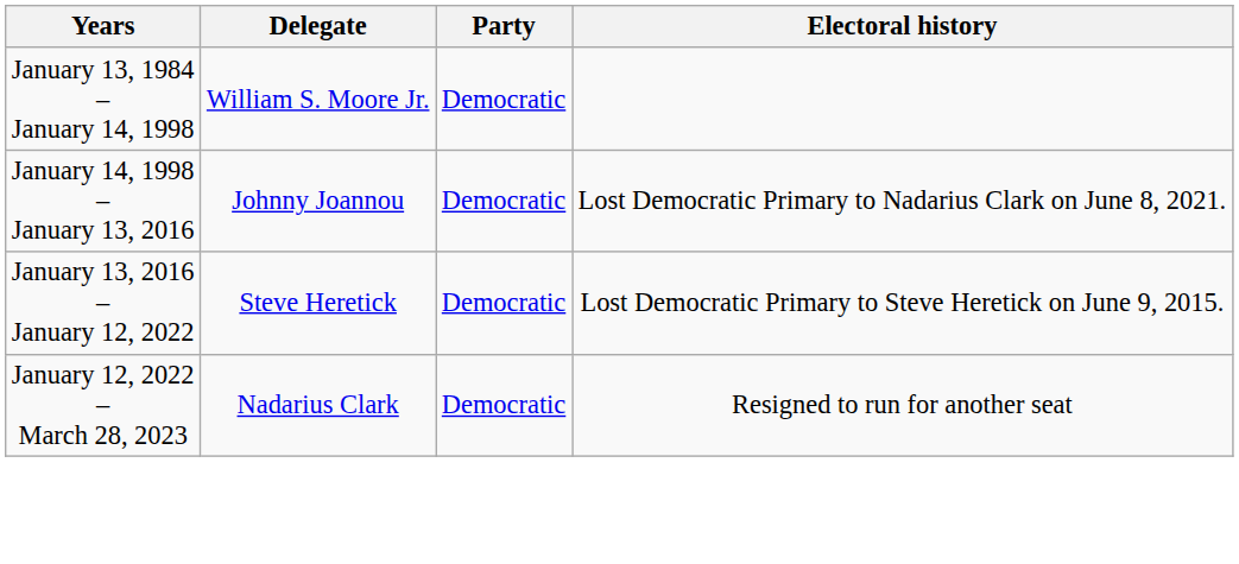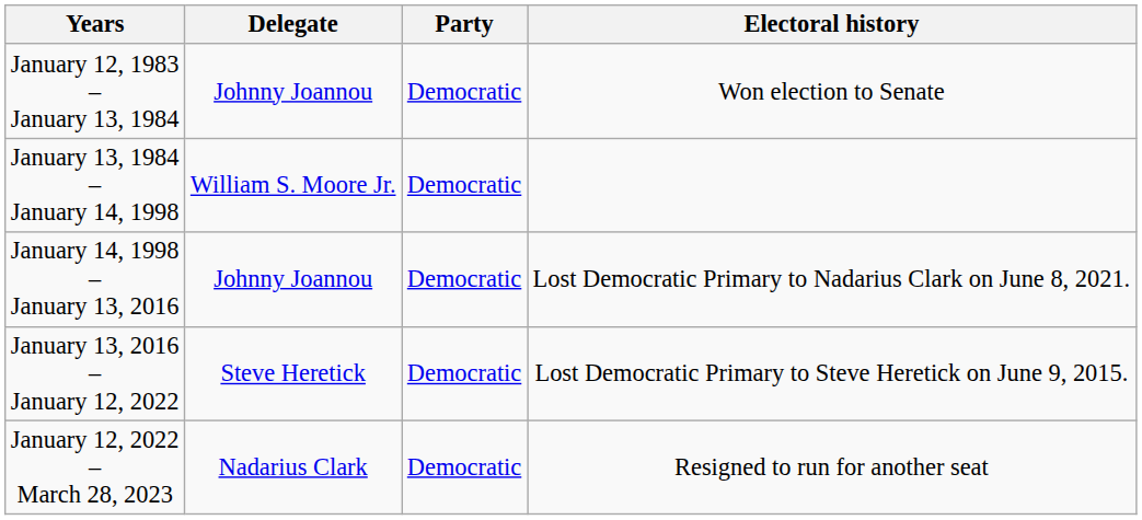+ row: January 12, 1983 – January 13, 1984 | Johnny Joannou | Democratic | Won election to Senate
